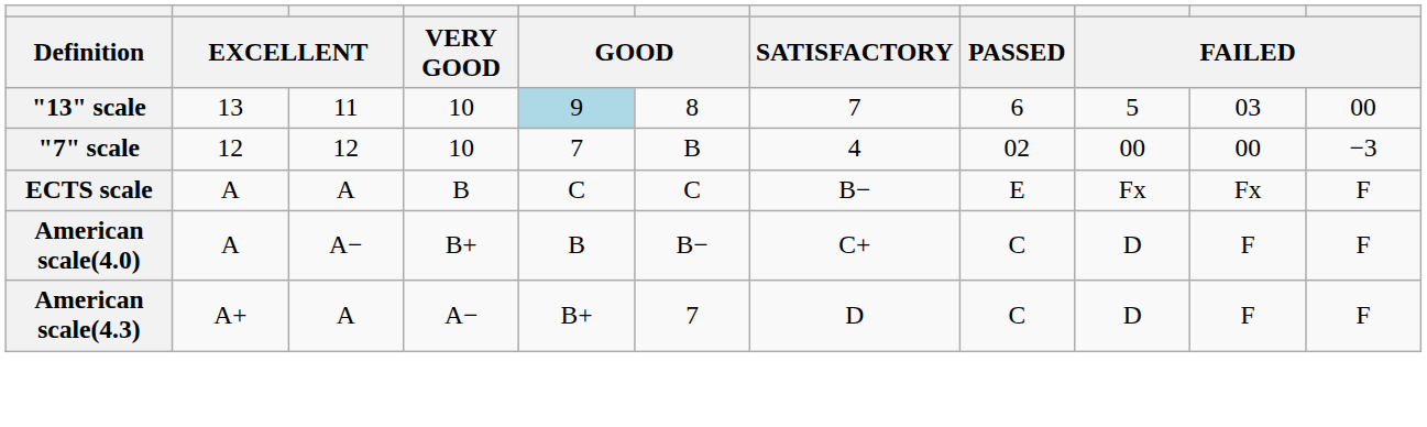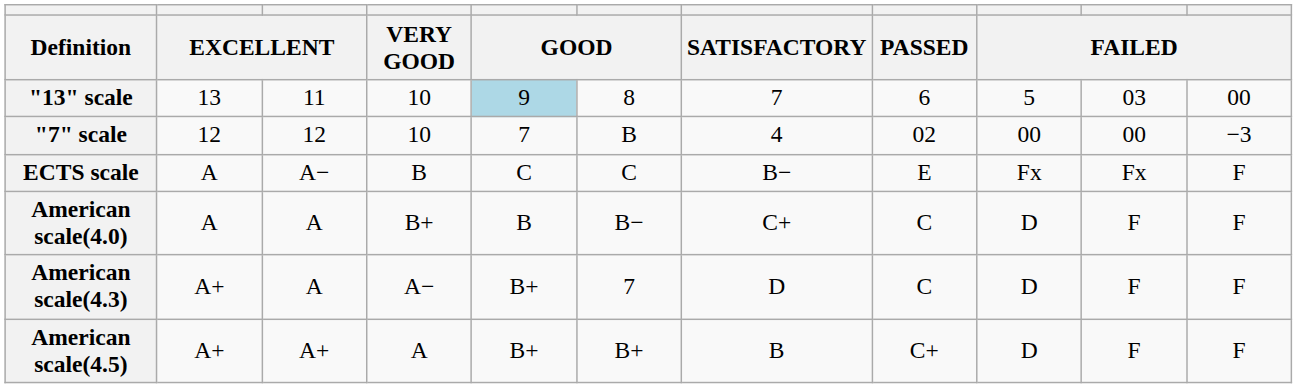ECTS scale | column 3: A -> A−
American scale(4.0) | column 3: A− -> A
+ row: American scale(4.5) | A+ | A+ | A | B+ | B+ | B | C+ | D | F | F
